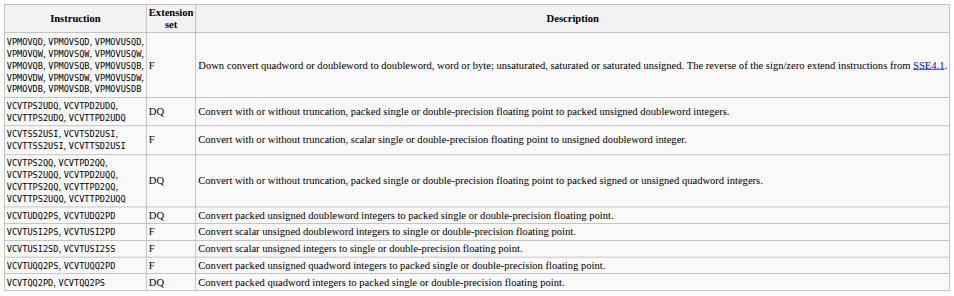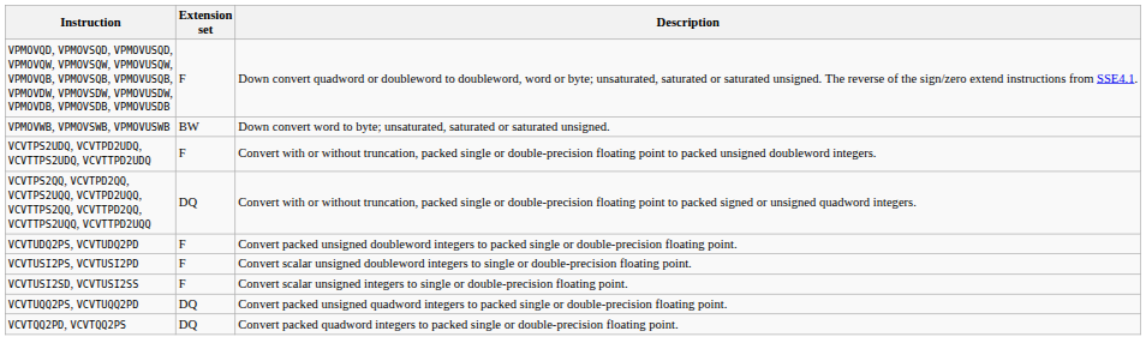+ row: VPMOVWB, VPMOVSWB, VPMOVUSWB | BW | Down convert word to byte; unsaturated, saturated or saturated unsigned.
VCVTPS2UDQ, VCVTPD2UDQ, VCVTTPS2UDQ, VCVTTPD2UDQ | Extension set: DQ -> F
- row: VCVTSS2USI, VCVTSD2USI, VCVTTSS2USI, VCVTTSD2USI | F | Convert with or without truncation, scalar single or double-precision floating point to unsigned doubleword integer.
VCVTUDQ2PS, VCVTUDQ2PD | Extension set: DQ -> F
VCVTUQQ2PS, VCVTUQQ2PD | Extension set: F -> DQ
